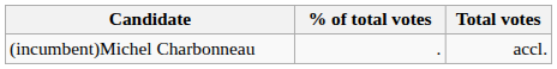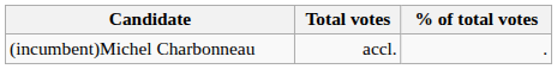columns swapped: Total votes <-> % of total votes
